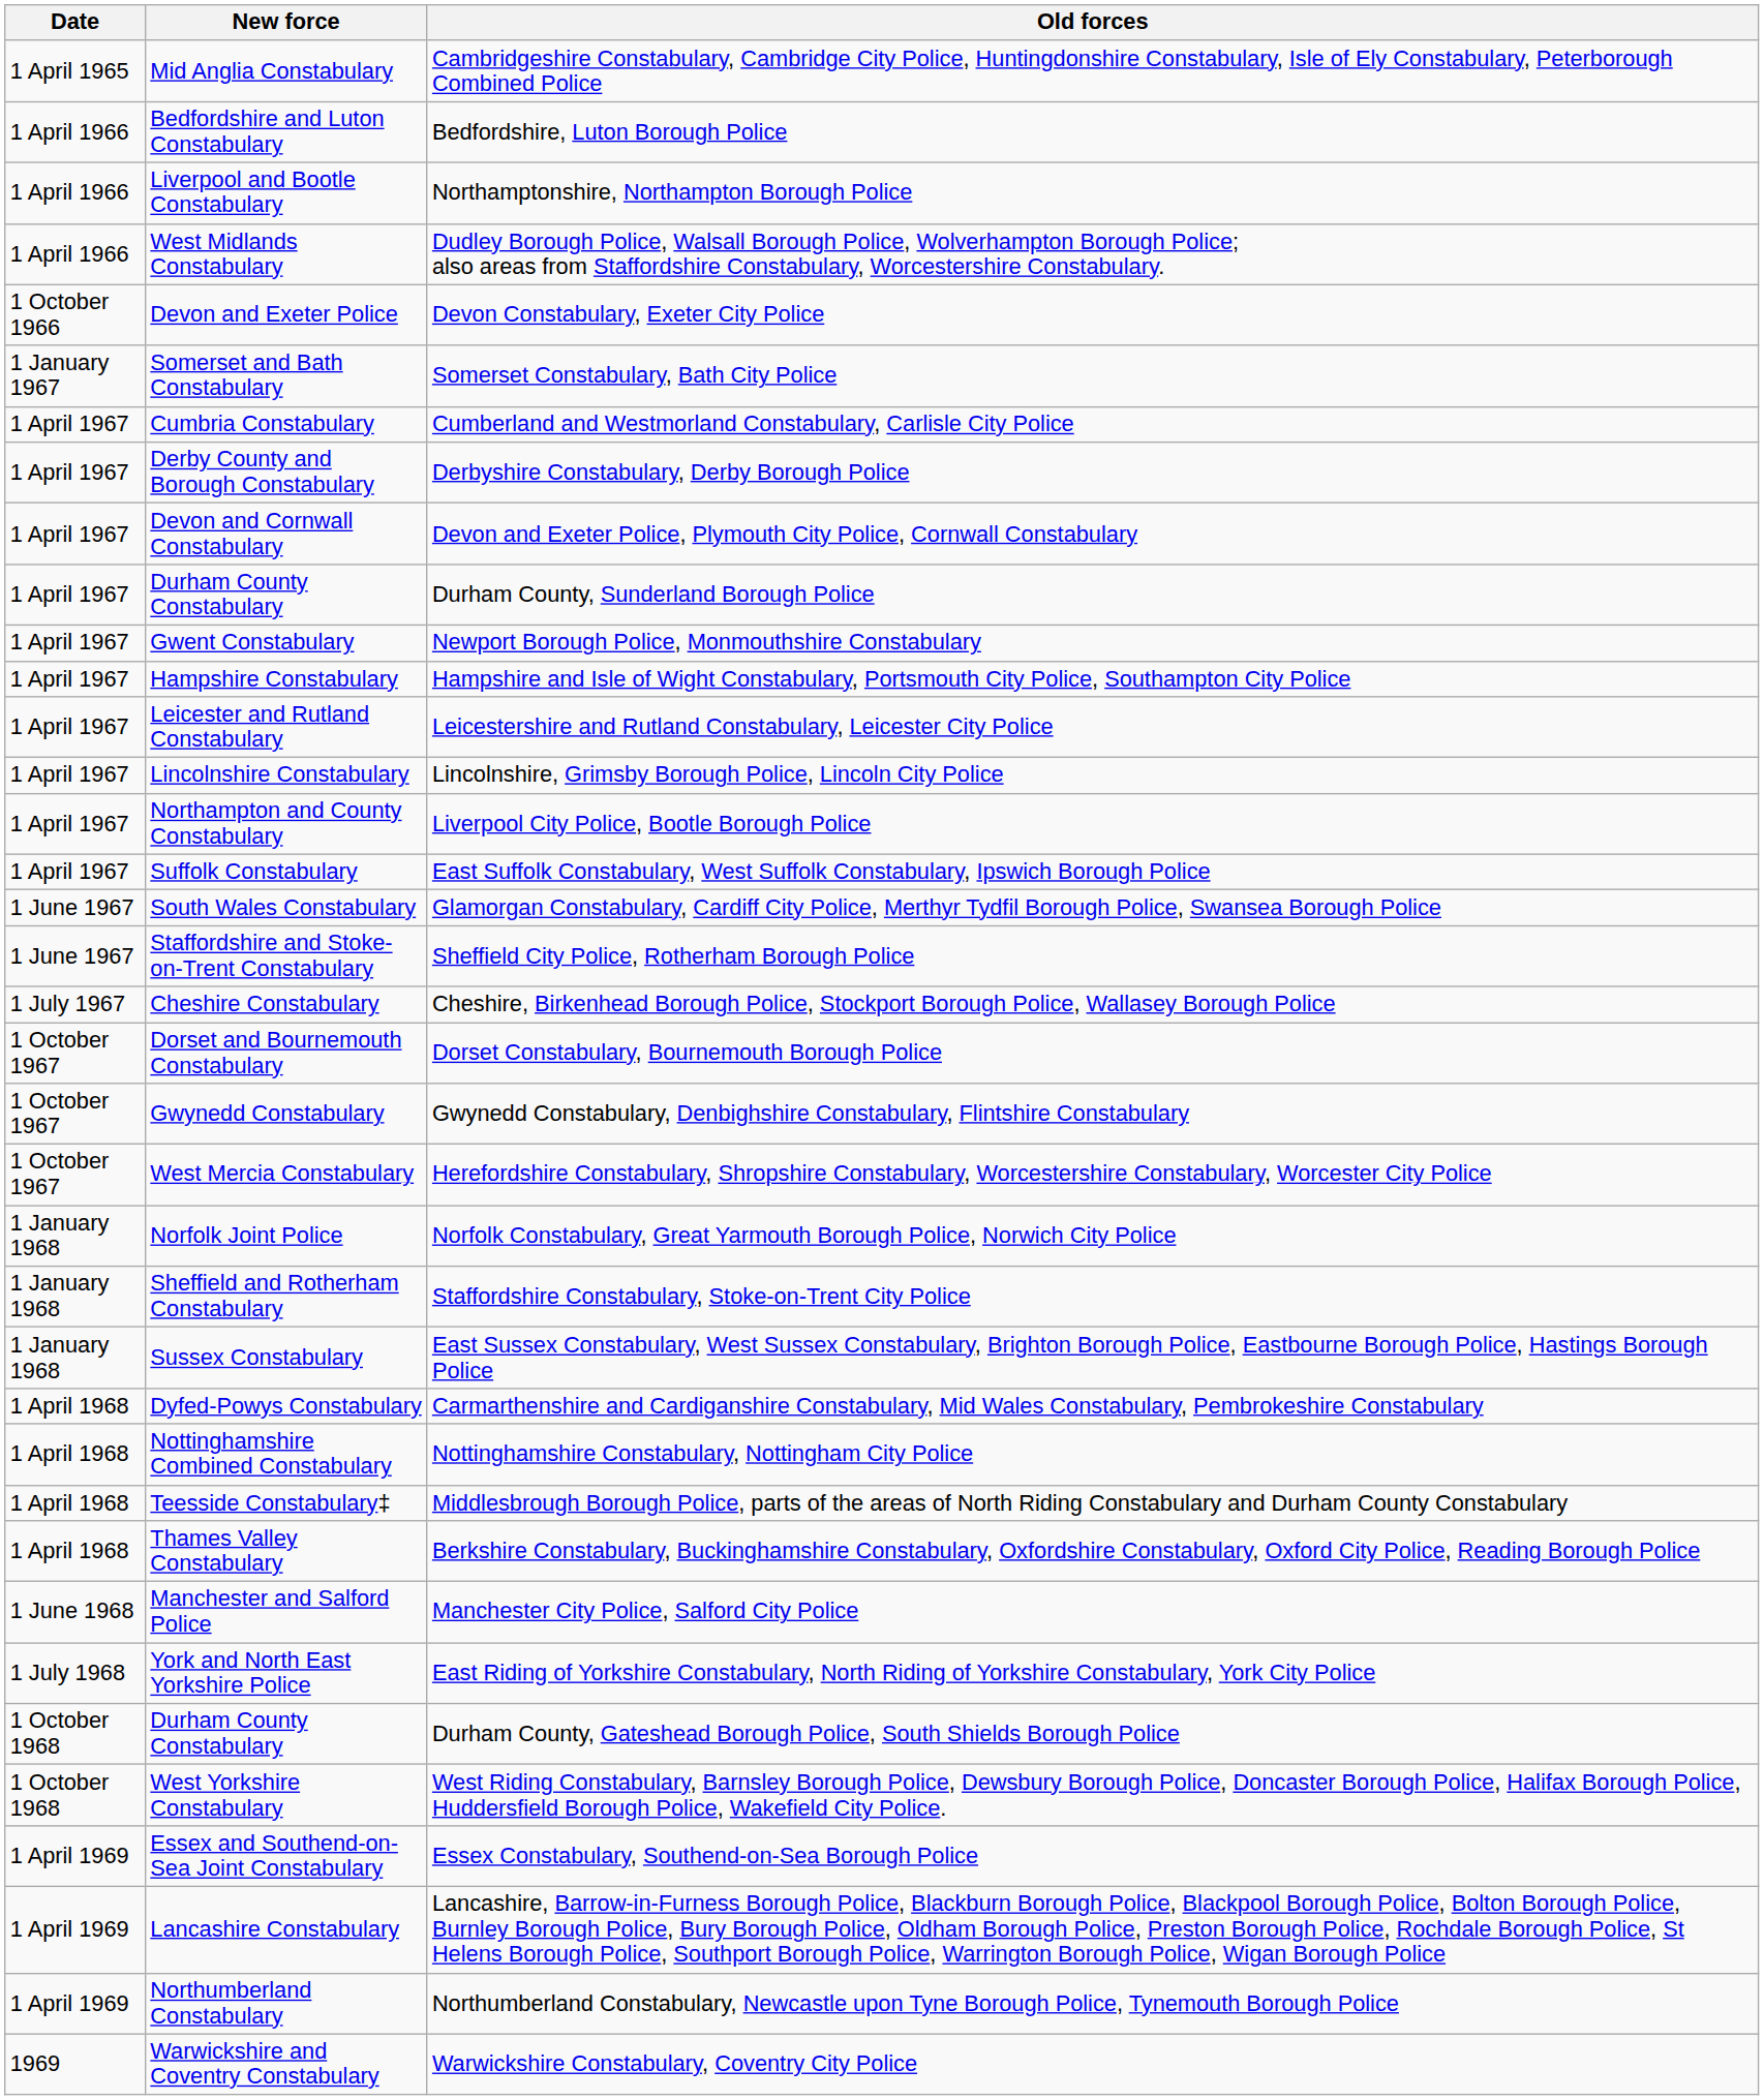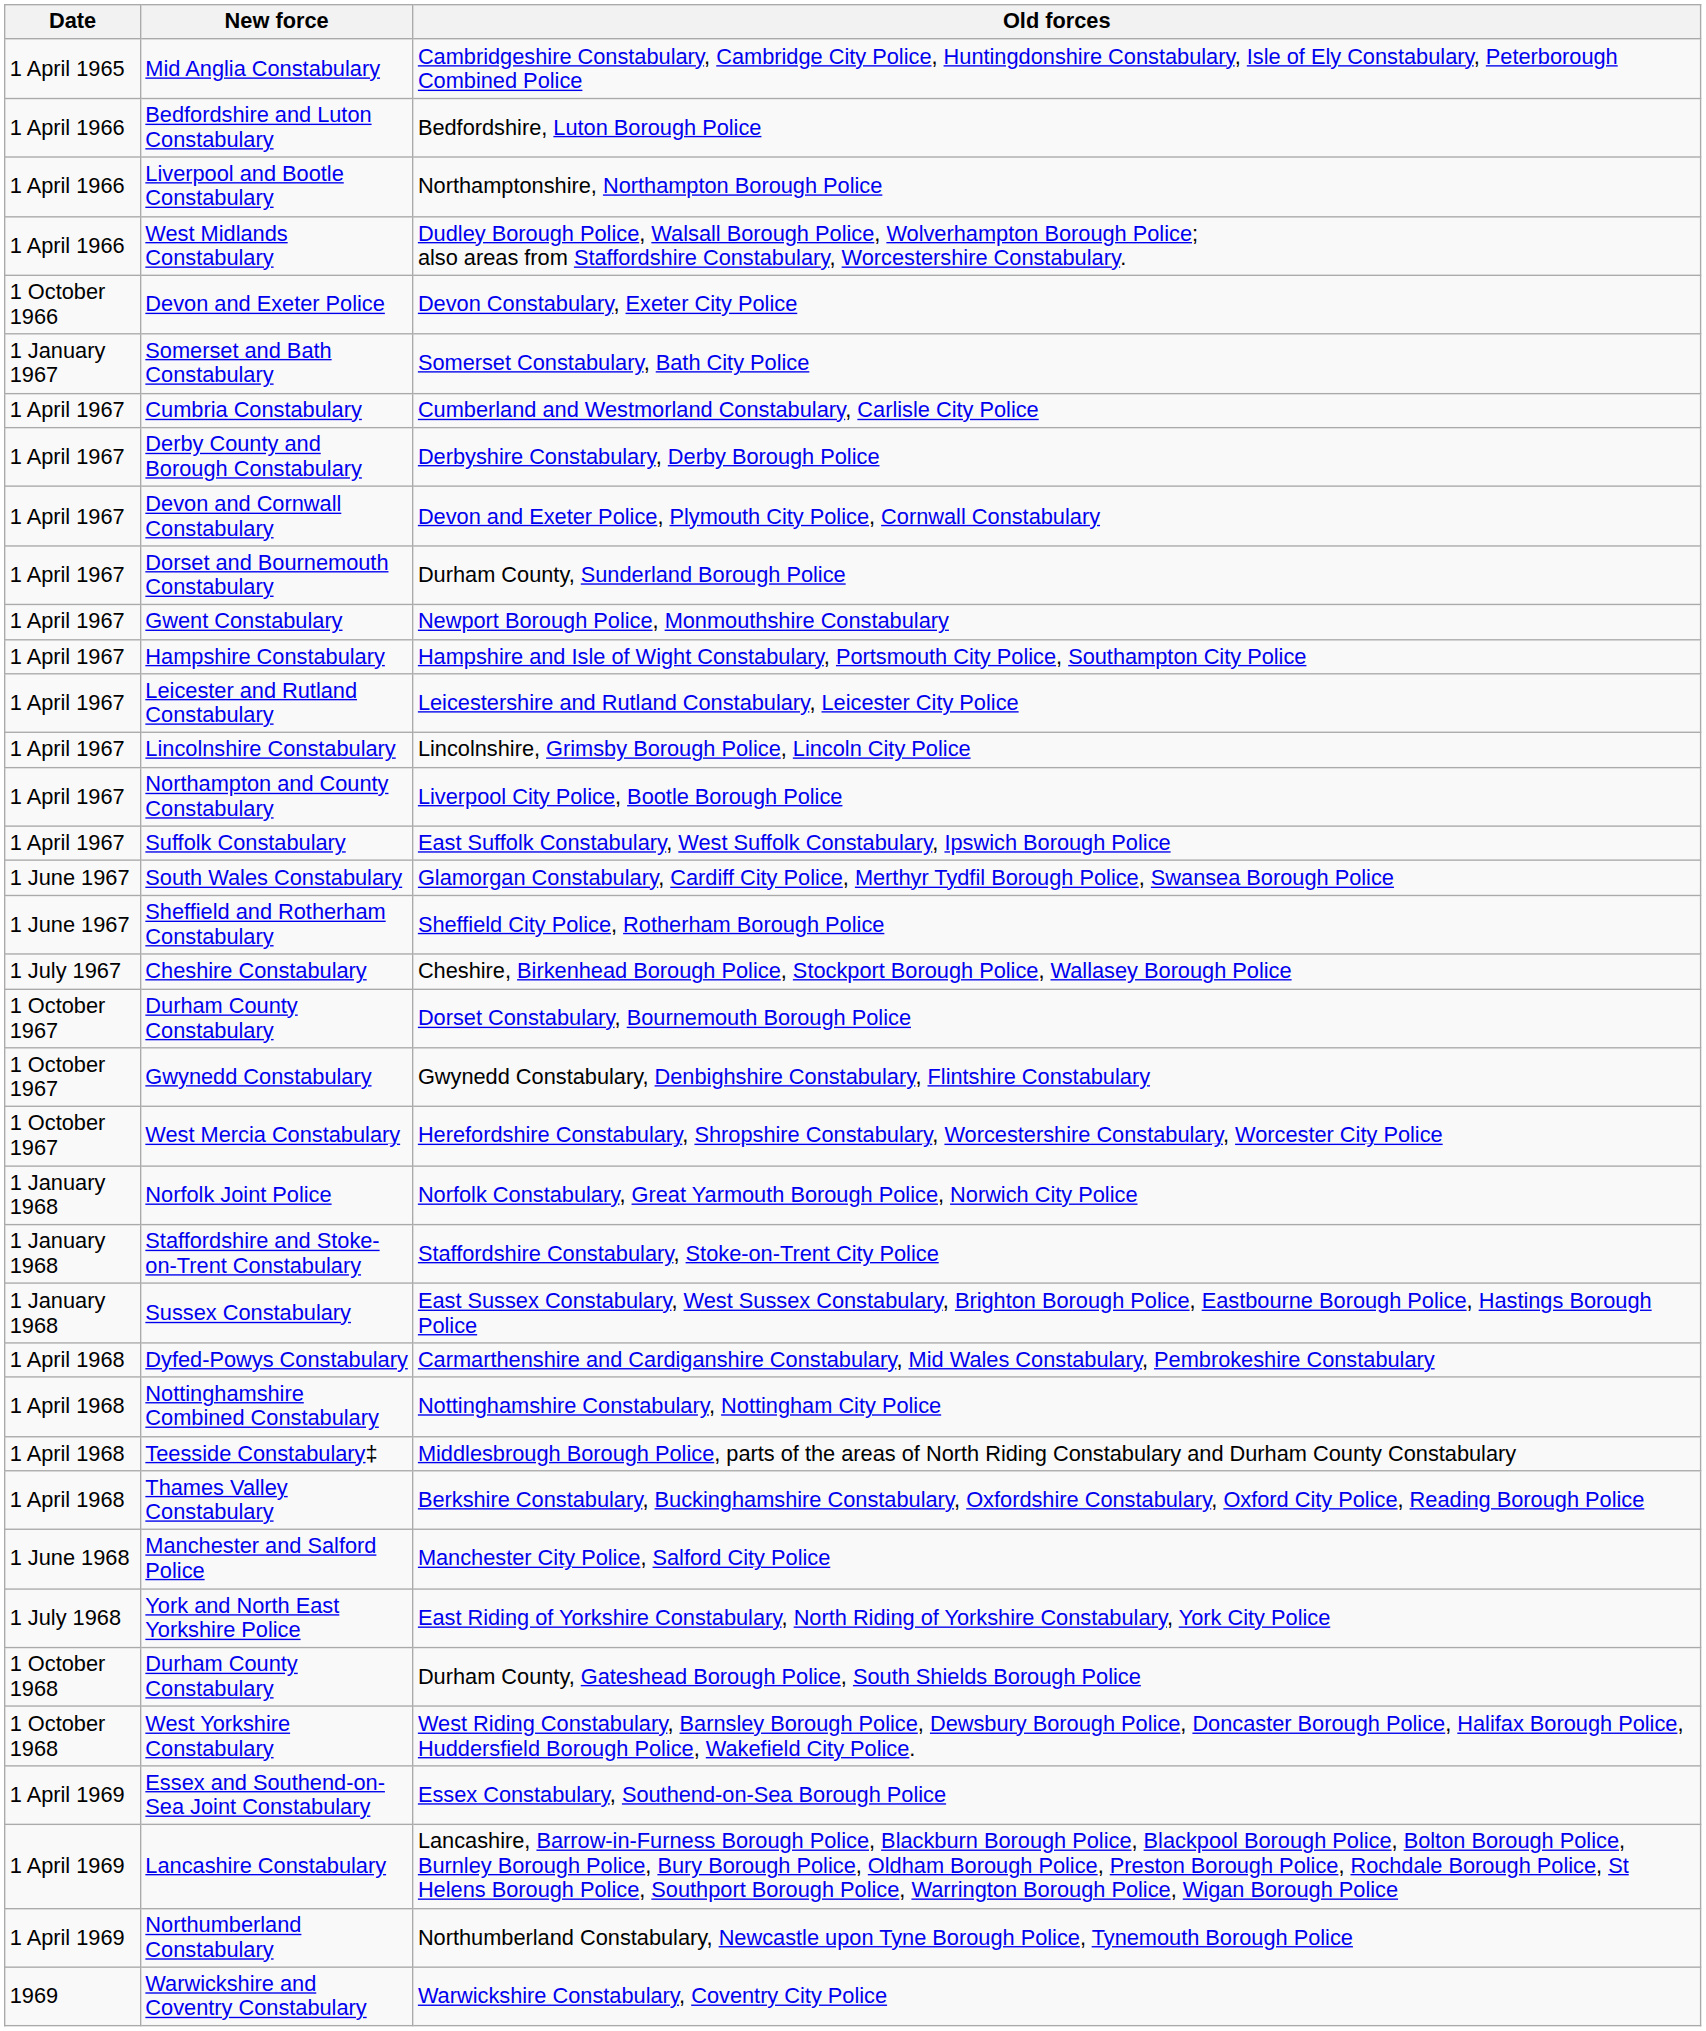Durham County, Sunderland Borough Police | New force: Durham County Constabulary -> Dorset and Bournemouth Constabulary
Sheffield City Police, Rotherham Borough Police | New force: Staffordshire and Stoke-on-Trent Constabulary -> Sheffield and Rotherham Constabulary
Dorset Constabulary, Bournemouth Borough Police | New force: Dorset and Bournemouth Constabulary -> Durham County Constabulary
Staffordshire Constabulary, Stoke-on-Trent City Police | New force: Sheffield and Rotherham Constabulary -> Staffordshire and Stoke-on-Trent Constabulary
